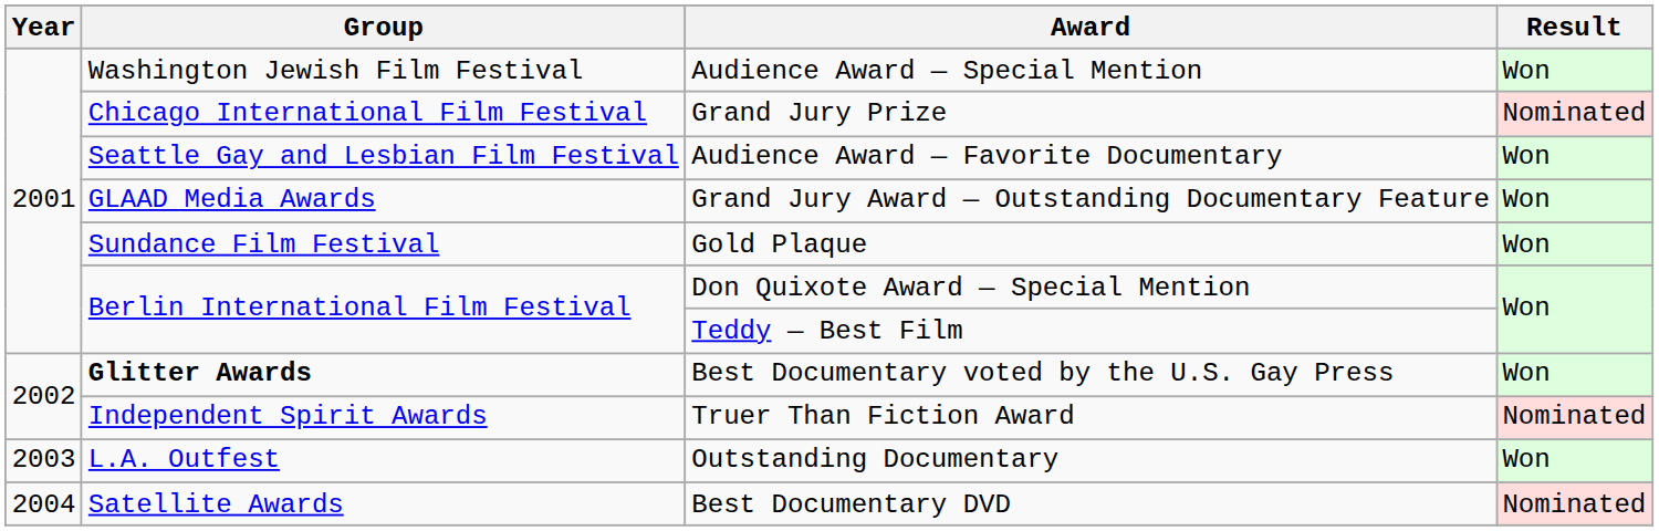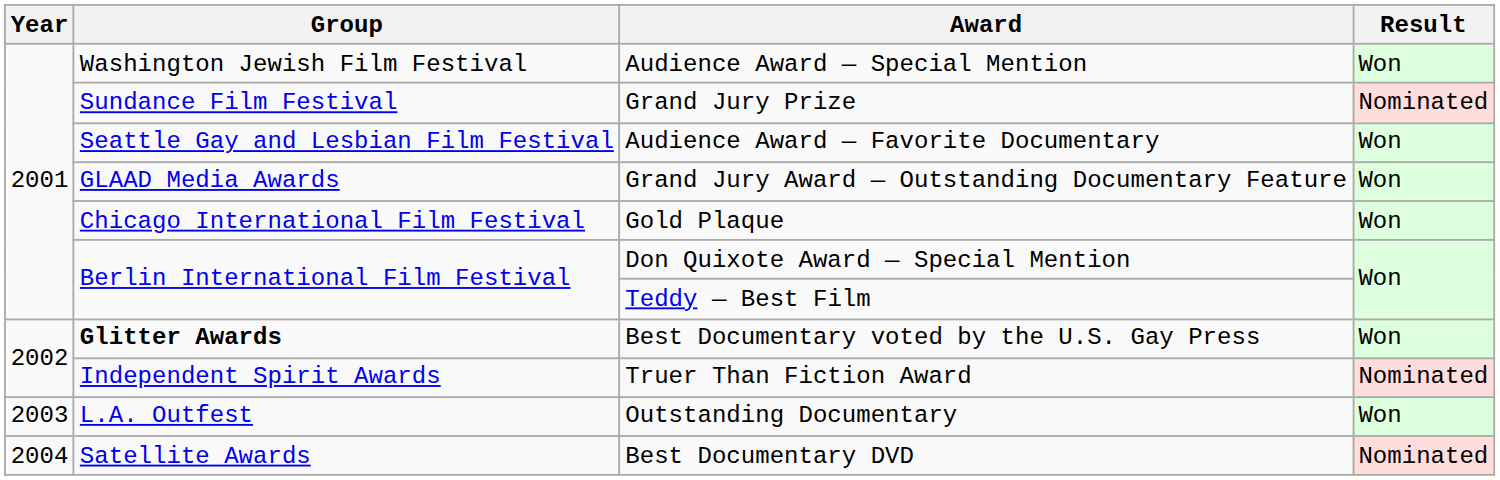Grand Jury Prize | Group: Chicago International Film Festival -> Sundance Film Festival
Gold Plaque | Group: Sundance Film Festival -> Chicago International Film Festival
